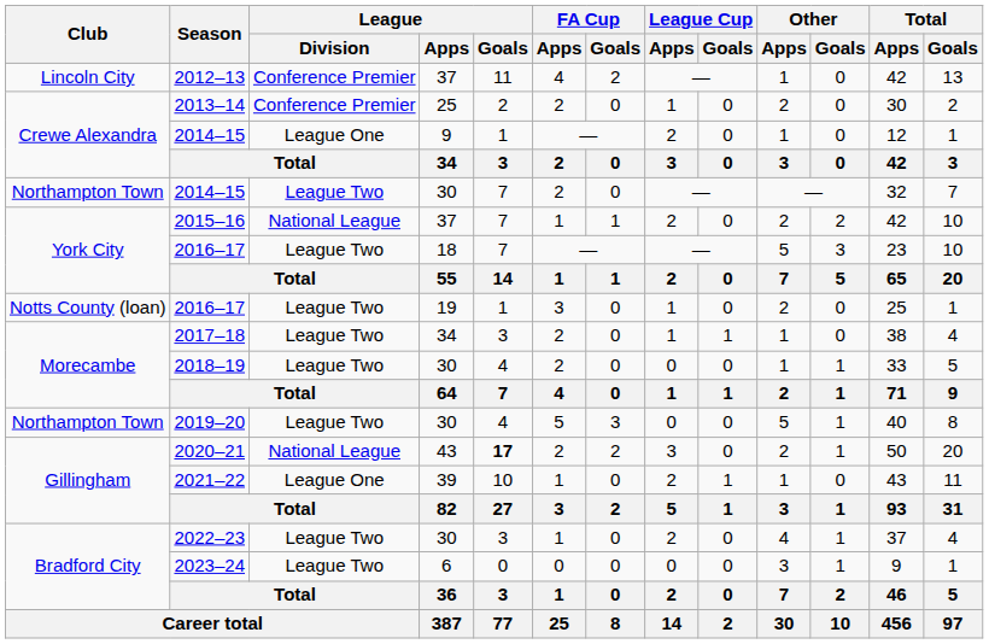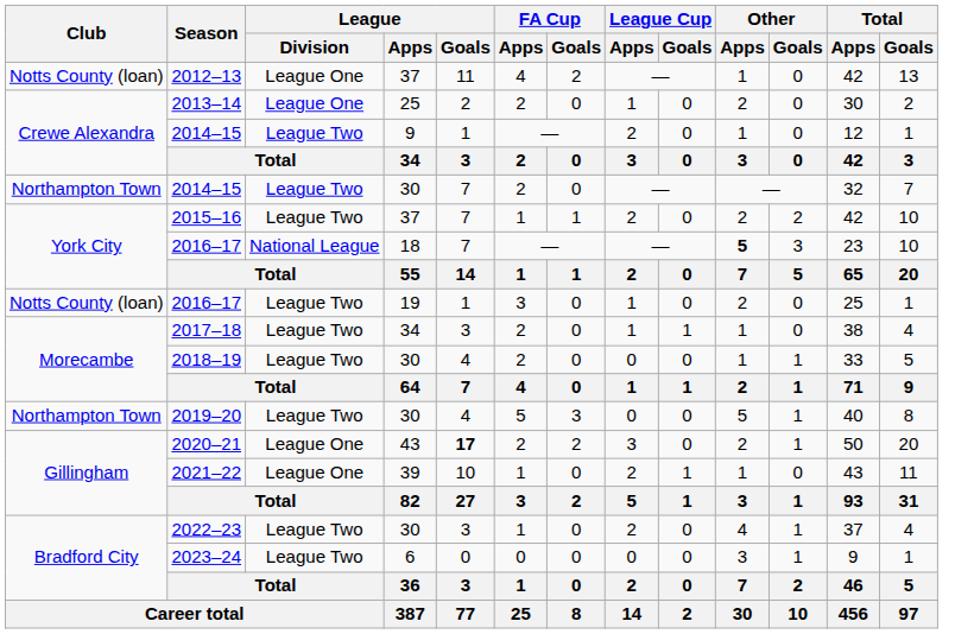2012–13 | Club: Lincoln City -> Notts County (loan)
2012–13 | League / Division: Conference Premier -> League One
2013–14 | League / Division: Conference Premier -> League One
2014–15 / 9 | League / Division: League One -> League Two
2015–16 | League / Division: National League -> League Two
2016–17 / 18 | League / Division: League Two -> National League
2016–17 / 18 | Other / Apps: normal -> bold
2020–21 | League / Division: National League -> League One
